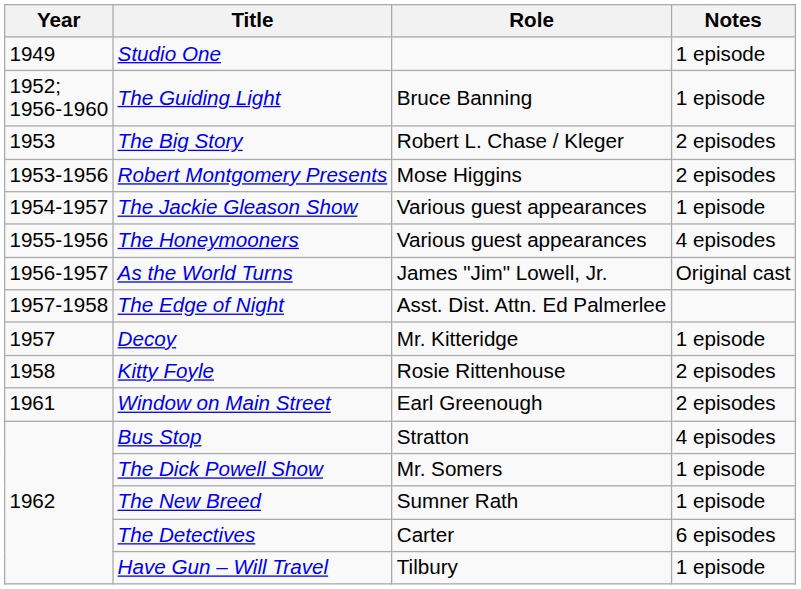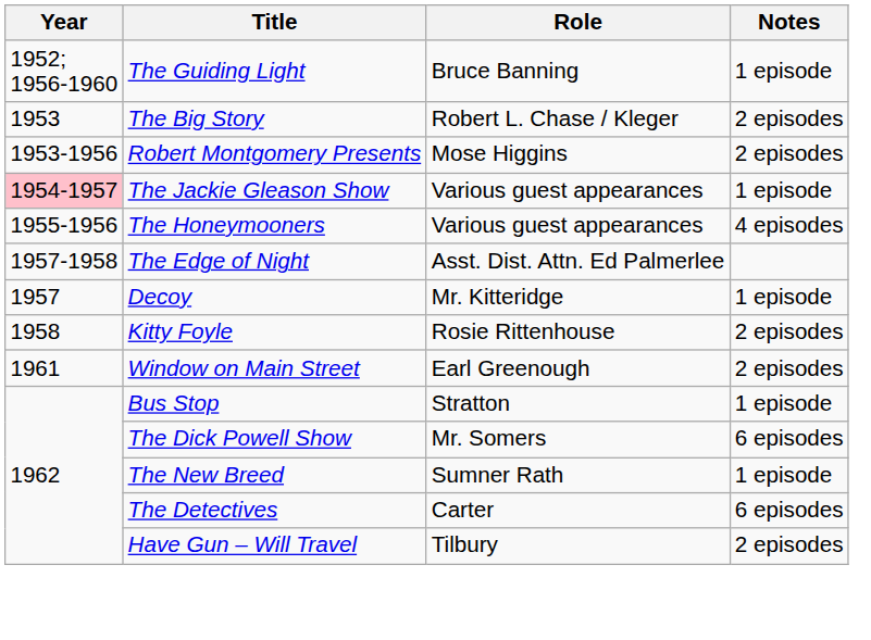- row: 1949 | Studio One | 1 episode
The Jackie Gleason Show | Year: no background -> pink background
- row: 1956-1957 | As the World Turns | James "Jim" Lowell, Jr. | Original cast
Bus Stop | Notes: 4 episodes -> 1 episode
The Dick Powell Show | Notes: 1 episode -> 6 episodes
Have Gun – Will Travel | Notes: 1 episode -> 2 episodes
